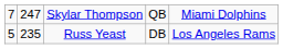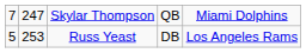Russ Yeast | column 2: 235 -> 253
